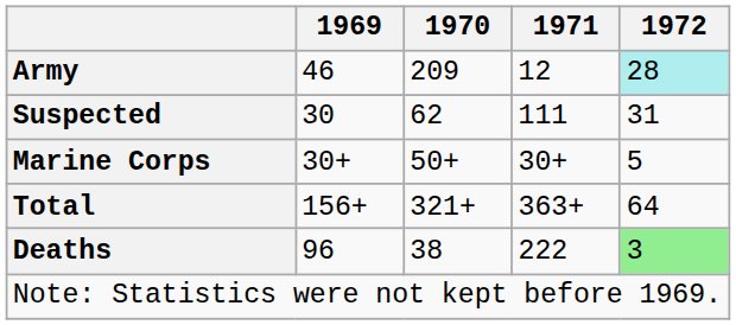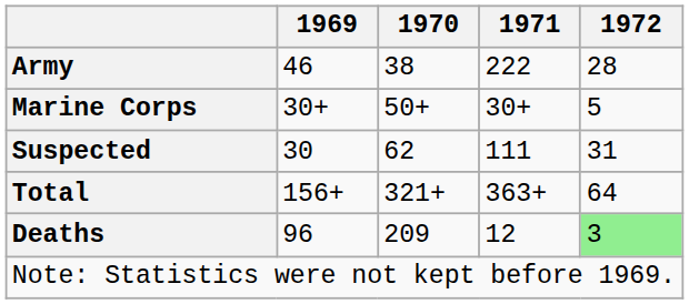Army | 1970: 209 -> 38
Army | 1971: 12 -> 222
Army | 1972: paleturquoise background -> no background
rows swapped: Marine Corps <-> Suspected
Deaths | 1970: 38 -> 209
Deaths | 1971: 222 -> 12
